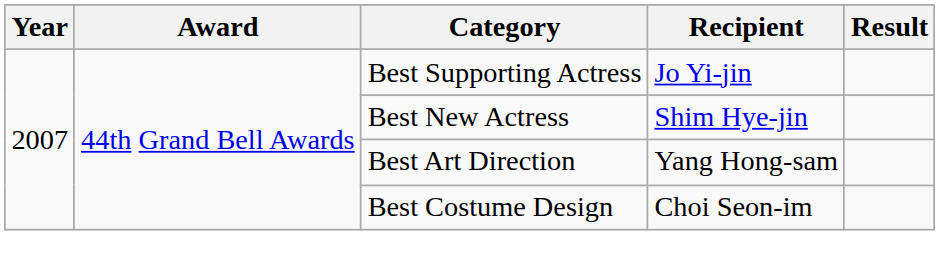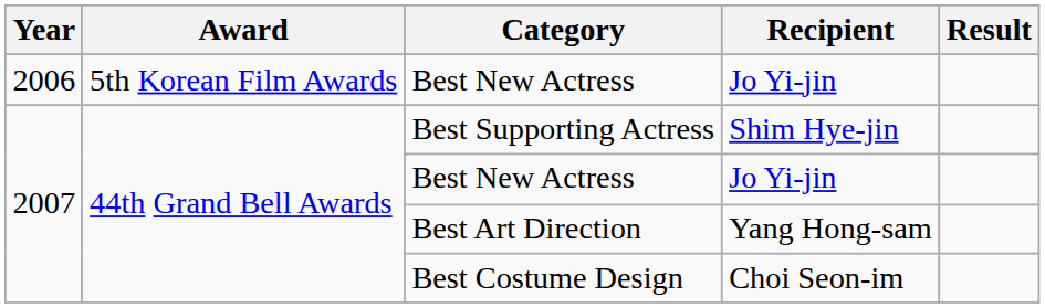+ row: 2006 | 5th Korean Film Awards | Best New Actress | Jo Yi-jin
Best Supporting Actress | Recipient: Jo Yi-jin -> Shim Hye-jin
2007 / Best New Actress | Recipient: Shim Hye-jin -> Jo Yi-jin
